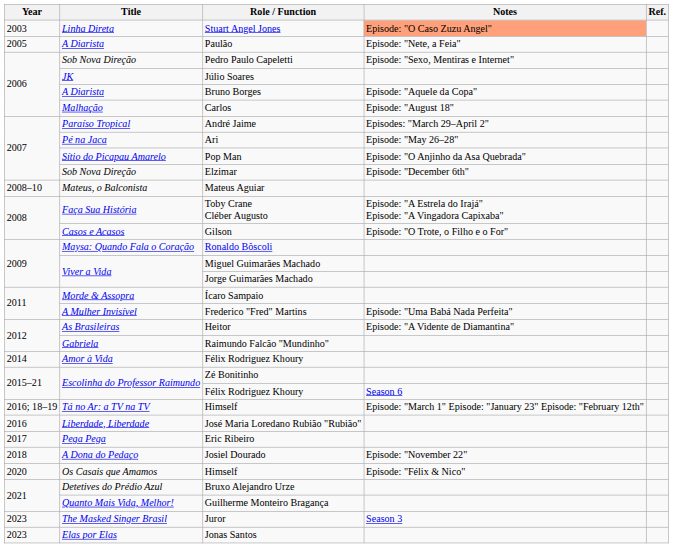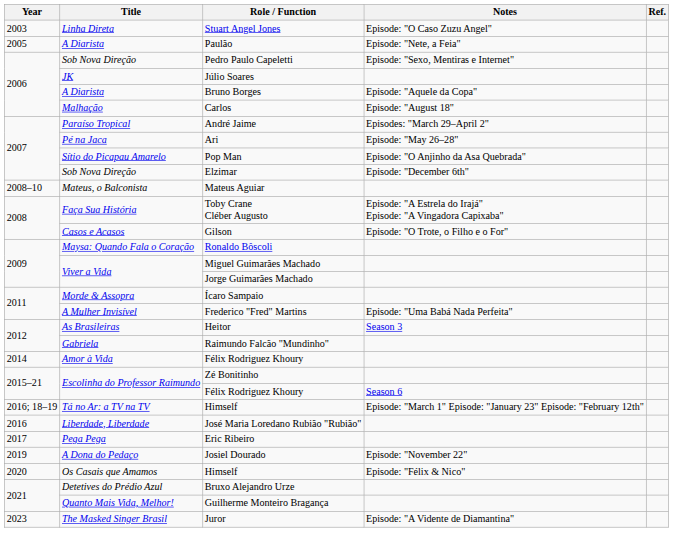Stuart Angel Jones | Notes: lightsalmon background -> no background
Heitor | Notes: Episode: "A Vidente de Diamantina" -> Season 3
Josiel Dourado | Year: 2018 -> 2019
Juror | Notes: Season 3 -> Episode: "A Vidente de Diamantina"
- row: 2023 | Elas por Elas | Jonas Santos
